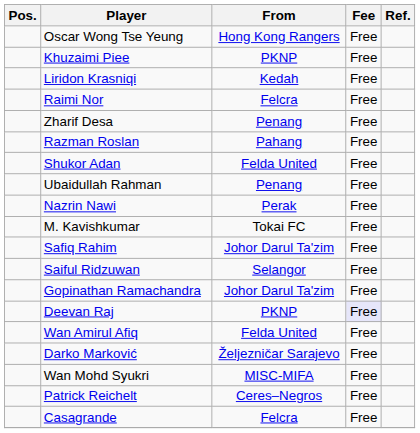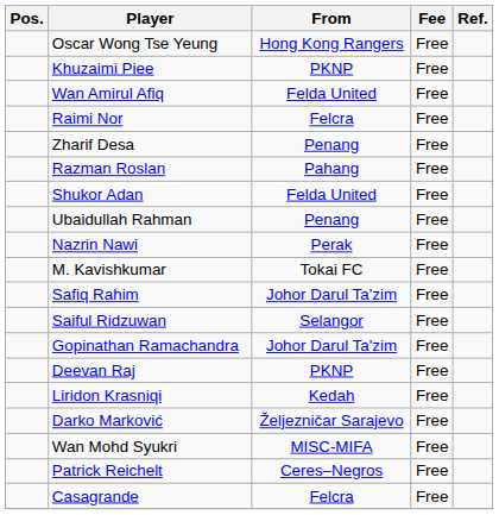rows swapped: Wan Amirul Afiq <-> Liridon Krasniqi
Deevan Raj | Fee: lavender background -> no background
